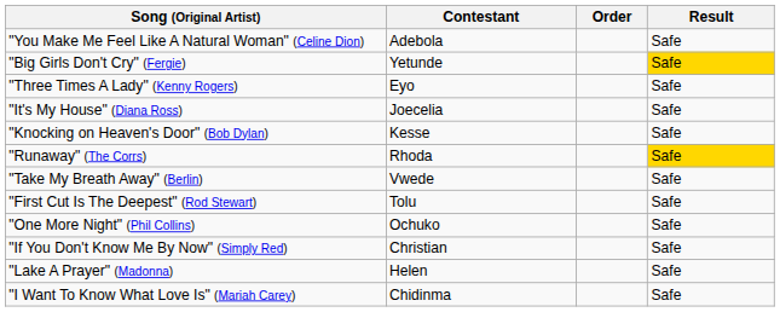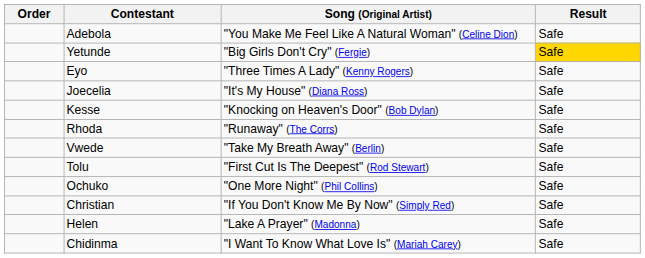columns swapped: Order <-> Song (Original Artist)
Rhoda | Result: gold background -> no background
